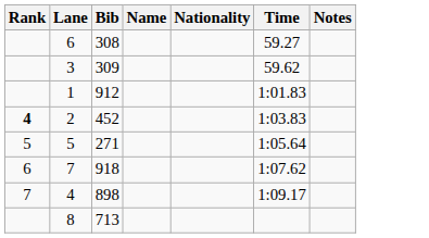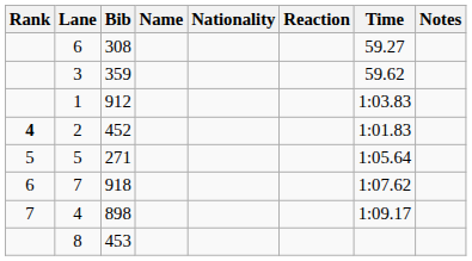+ column: Reaction
3 | Bib: 309 -> 359
1 | Time: 1:01.83 -> 1:03.83
2 | Time: 1:03.83 -> 1:01.83
8 | Bib: 713 -> 453
